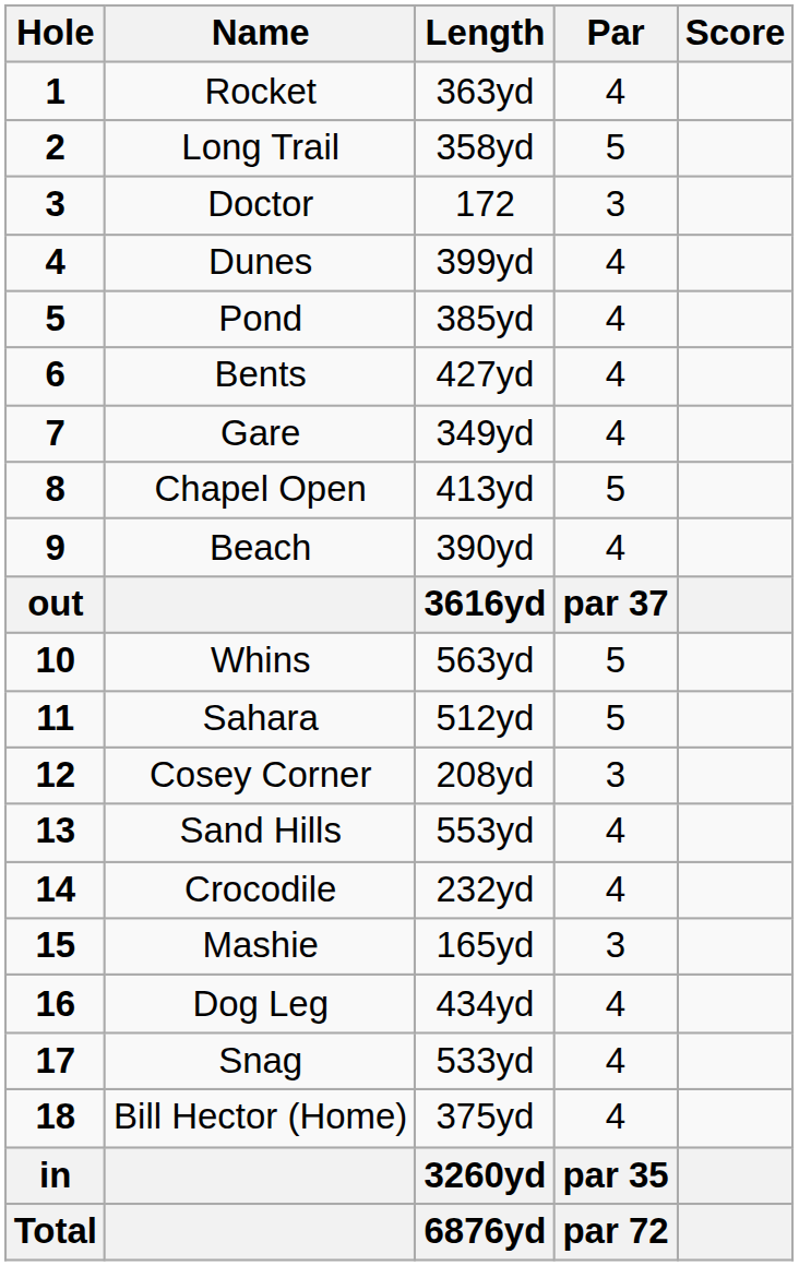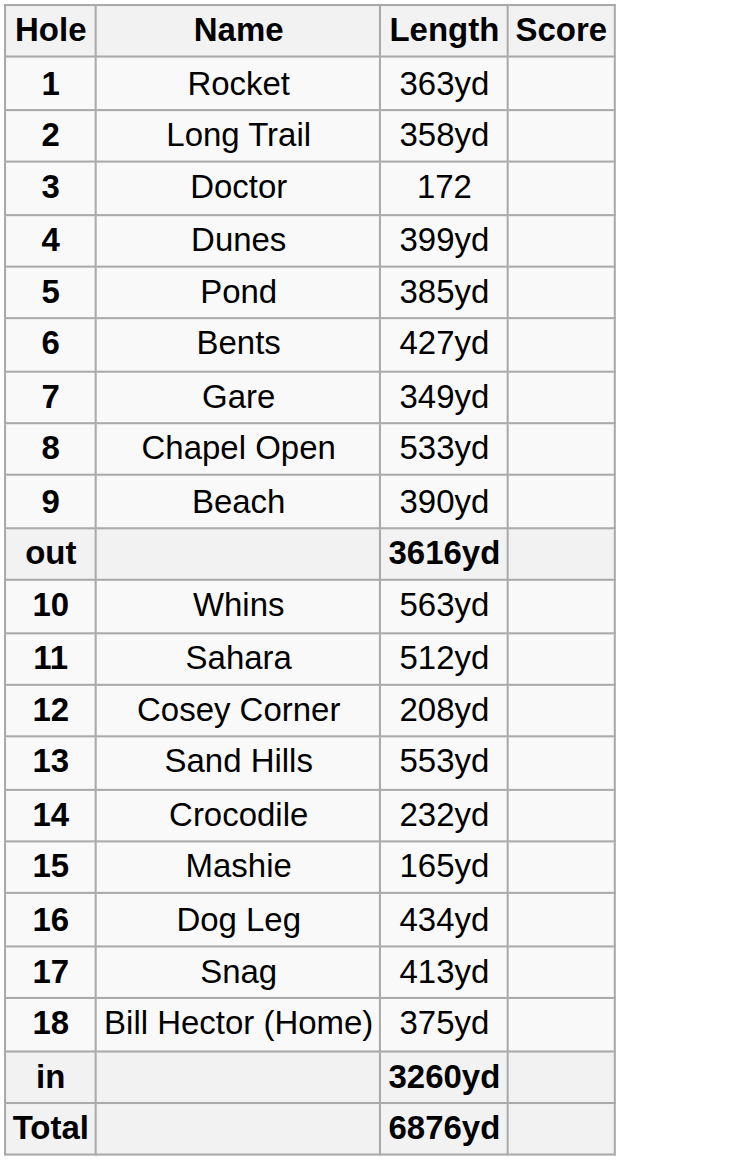- column: Par | 4 | 5 | 3 | 4 | 4 | 4 | 4 | 5 | 4 | par 37 | 5 | 5 | 3 | 4 | 4 | 3 | 4 | 4 | 4 | par 35 | par 72
Chapel Open | Length: 413yd -> 533yd
Snag | Length: 533yd -> 413yd
